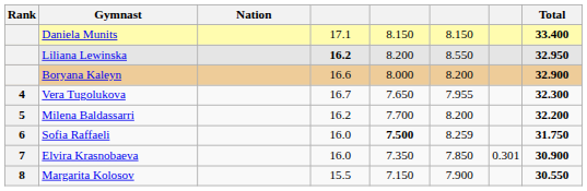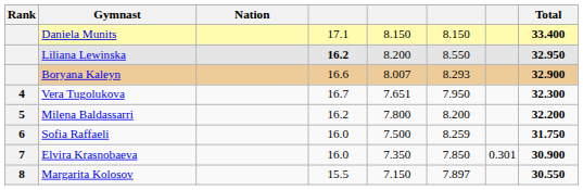Boryana Kaleyn | column 5: 8.000 -> 8.007
Boryana Kaleyn | column 6: 8.200 -> 8.293
Vera Tugolukova | column 5: 7.650 -> 7.651
Vera Tugolukova | column 6: 7.955 -> 7.950
Milena Baldassarri | column 5: 7.700 -> 7.800
Sofia Raffaeli | column 5: bold -> normal
Margarita Kolosov | column 6: 7.900 -> 7.897
